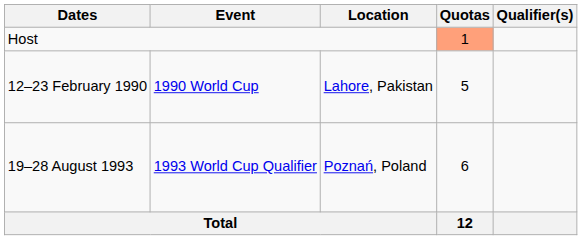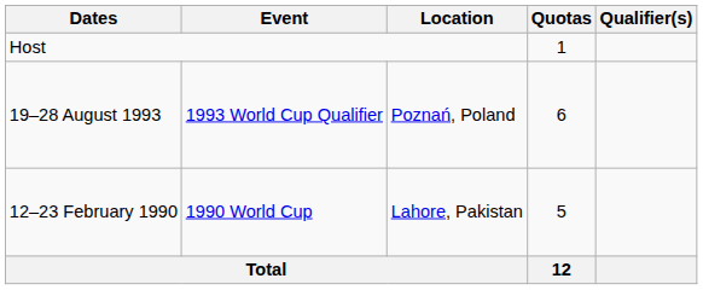Host | Quotas: lightsalmon background -> no background
rows swapped: 12–23 February 1990 <-> 19–28 August 1993
